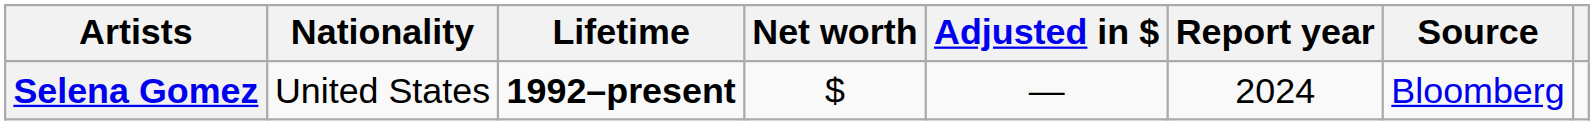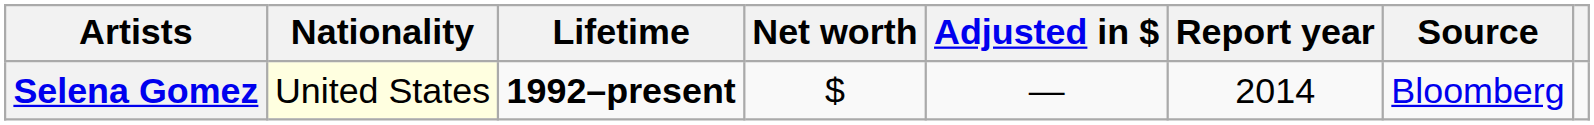Selena Gomez | Nationality: no background -> lightyellow background
Selena Gomez | Report year: 2024 -> 2014
